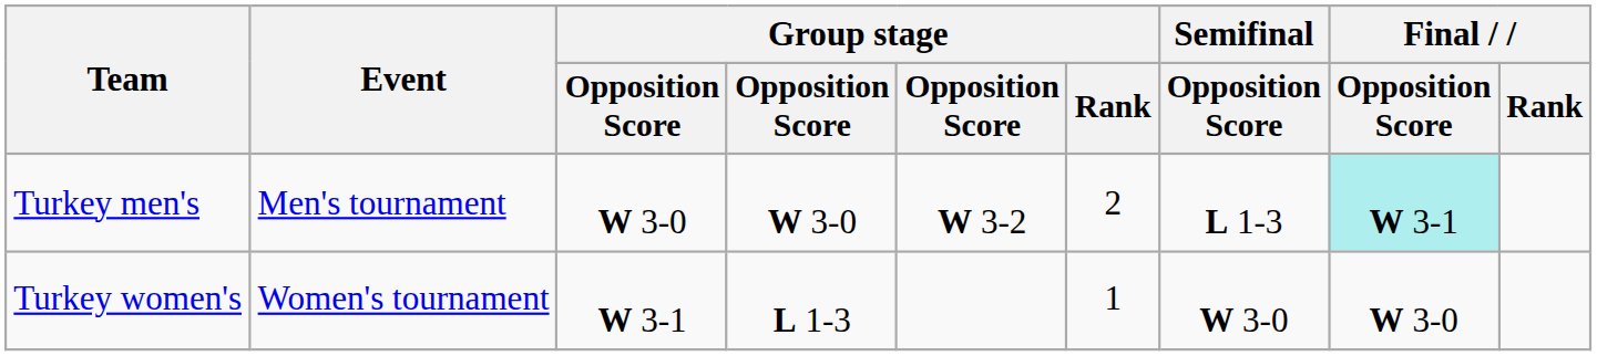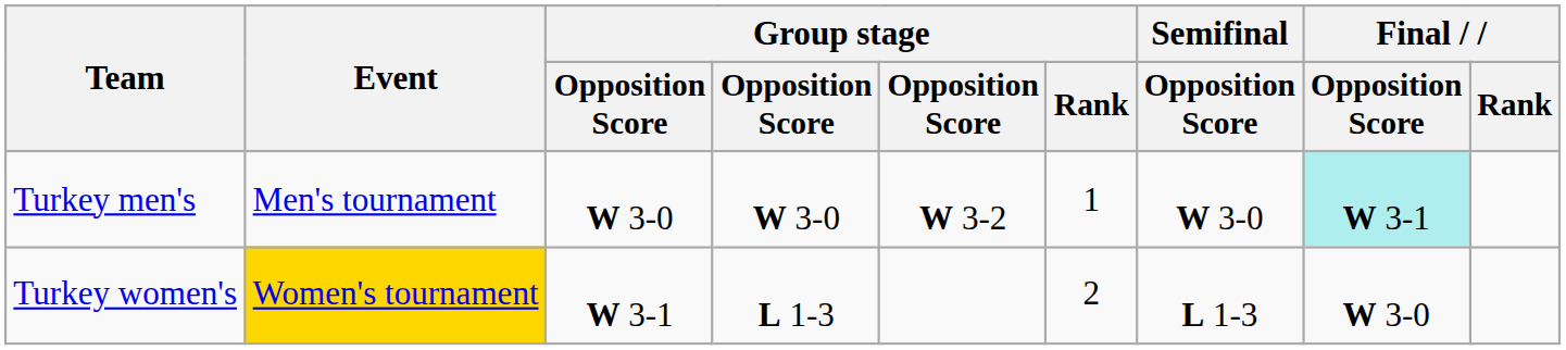Turkey men's | Group stage / Rank: 2 -> 1
Turkey men's | Semifinal / Opposition Score: L 1-3 -> W 3-0
Turkey women's | Event: no background -> gold background
Turkey women's | Group stage / Rank: 1 -> 2
Turkey women's | Semifinal / Opposition Score: W 3-0 -> L 1-3
